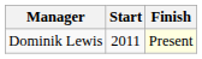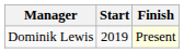Dominik Lewis | Start: 2011 -> 2019
